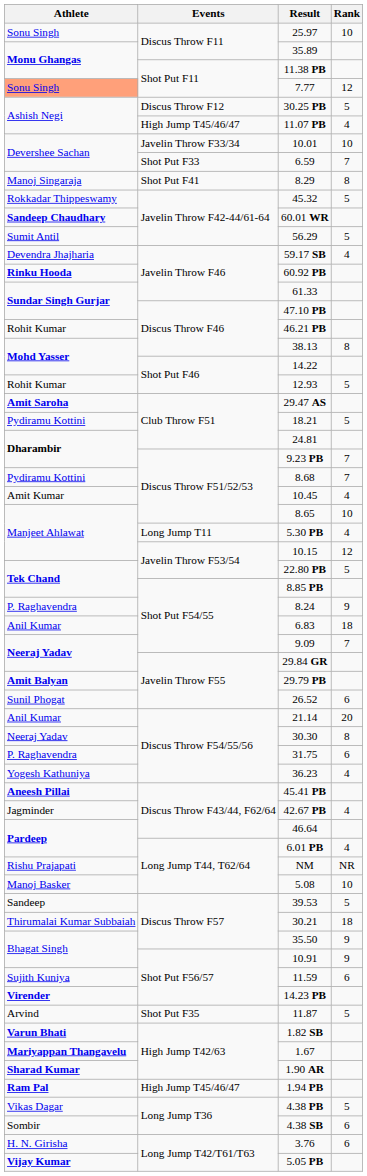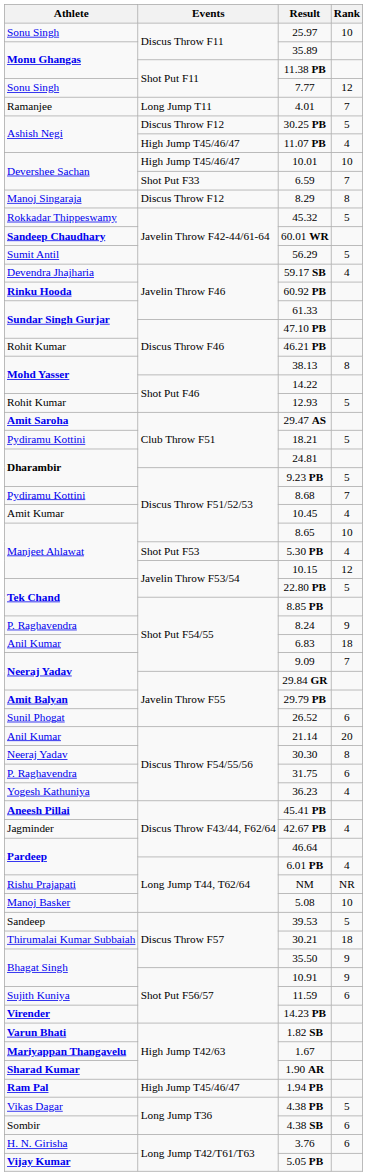7.77 | Athlete: lightsalmon background -> no background
+ row: Ramanjee | Long Jump T11 | 4.01 | 7
10.01 | Events: Javelin Throw F33/34 -> High Jump T45/46/47
8.29 | Events: Shot Put F41 -> Discus Throw F12
9.23 PB | Rank: 7 -> 5
5.30 PB | Events: Long Jump T11 -> Shot Put F53
- row: Arvind | Shot Put F35 | 11.87 | 5
